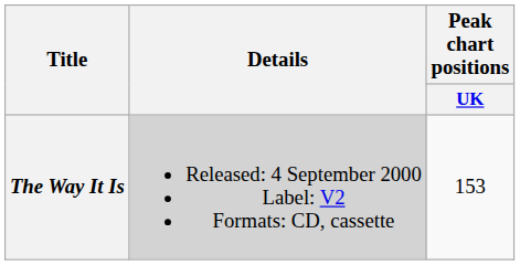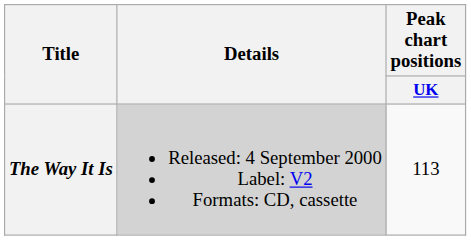The Way It Is | Peak chart positions / UK: 153 -> 113
